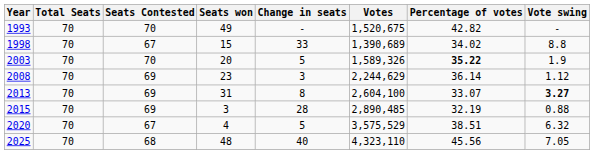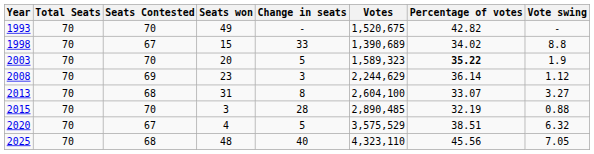2003 | Votes: 1,589,326 -> 1,589,323
2013 | Seats Contested: 69 -> 68
2013 | Vote swing: bold -> normal
2015 | Seats Contested: 69 -> 70
